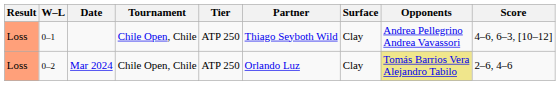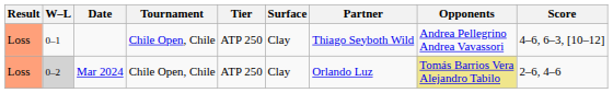columns swapped: Surface <-> Partner
Mar 2024 | W–L: no background -> lightgrey background
